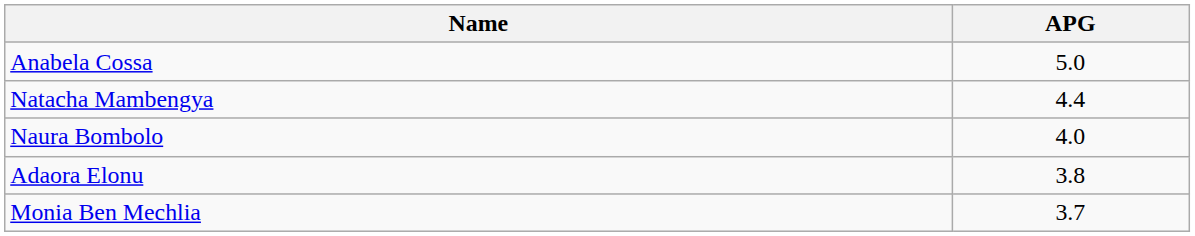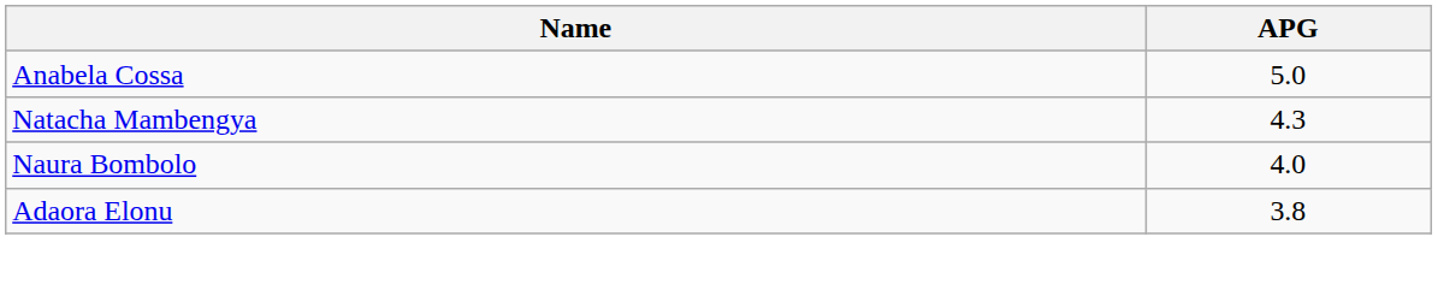Natacha Mambengya | APG: 4.4 -> 4.3
- row: Monia Ben Mechlia | 3.7
